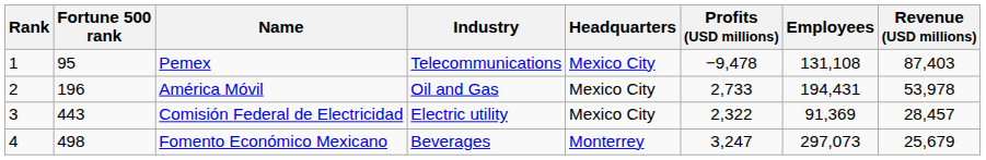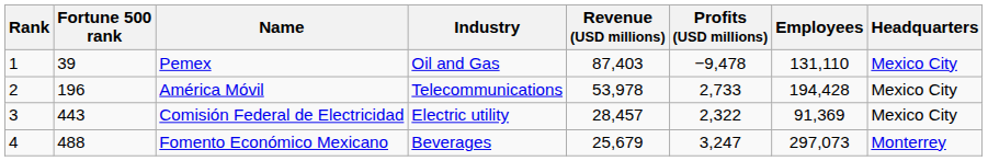columns swapped: Revenue (USD millions) <-> Headquarters
Pemex | Fortune 500 rank: 95 -> 39
Pemex | Industry: Telecommunications -> Oil and Gas
Pemex | Employees: 131,108 -> 131,110
América Móvil | Industry: Oil and Gas -> Telecommunications
América Móvil | Employees: 194,431 -> 194,428
Fomento Económico Mexicano | Fortune 500 rank: 498 -> 488
